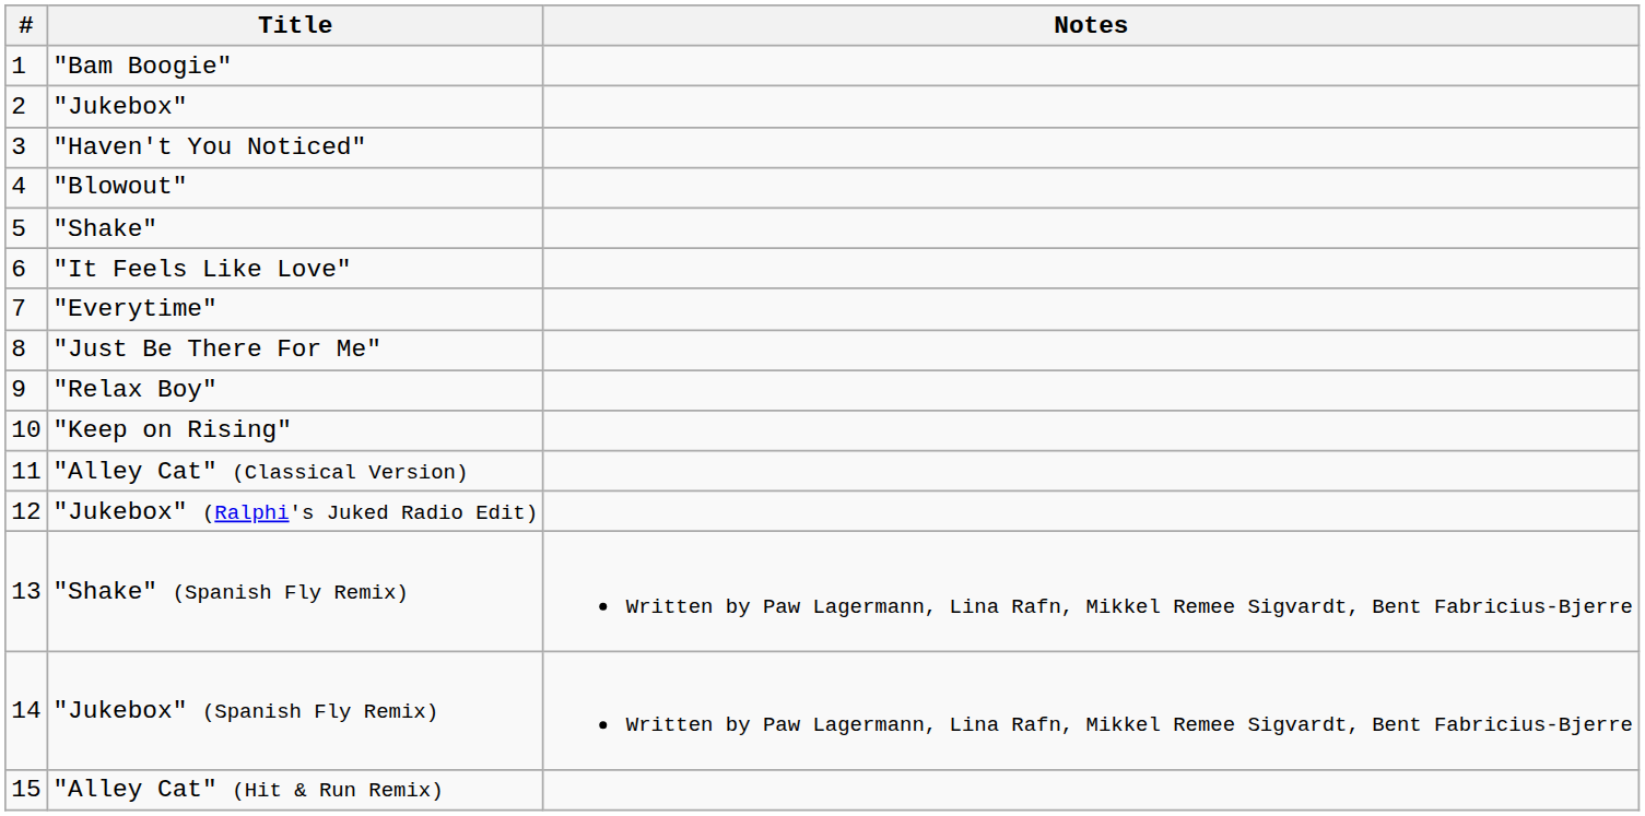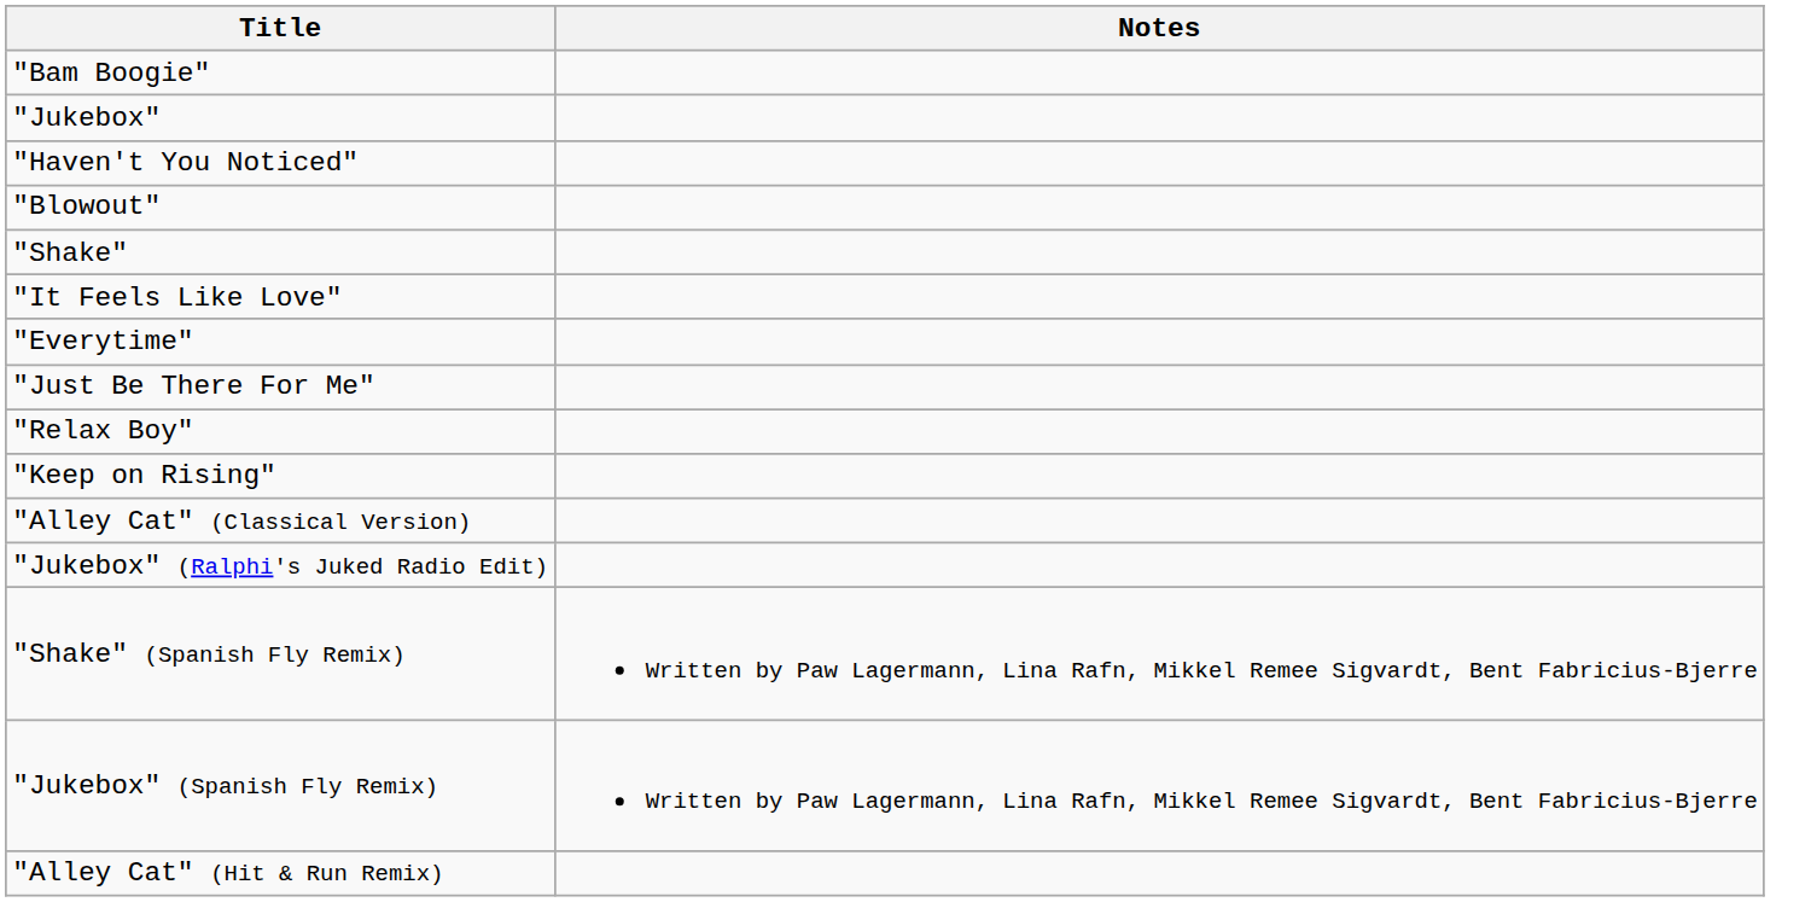- column: # | 1 | 2 | 3 | 4 | 5 | 6 | 7 | 8 | 9 | 10 | 11 | 12 | 13 | 14 | 15
